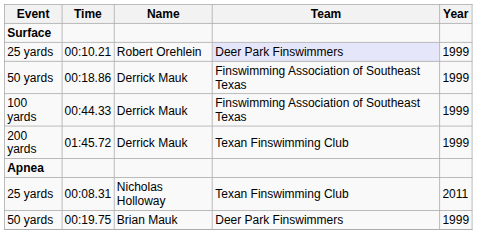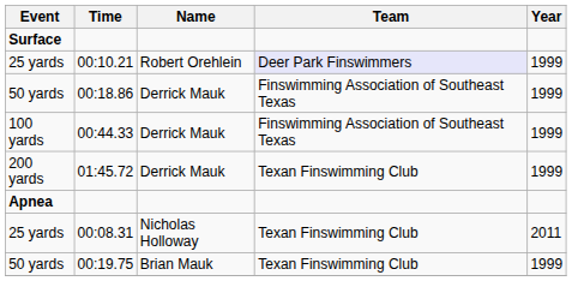00:19.75 | Team: Deer Park Finswimmers -> Texan Finswimming Club
